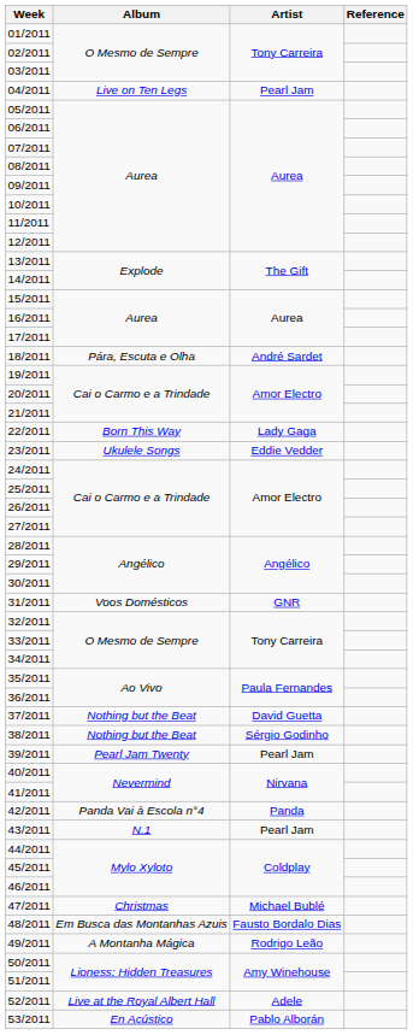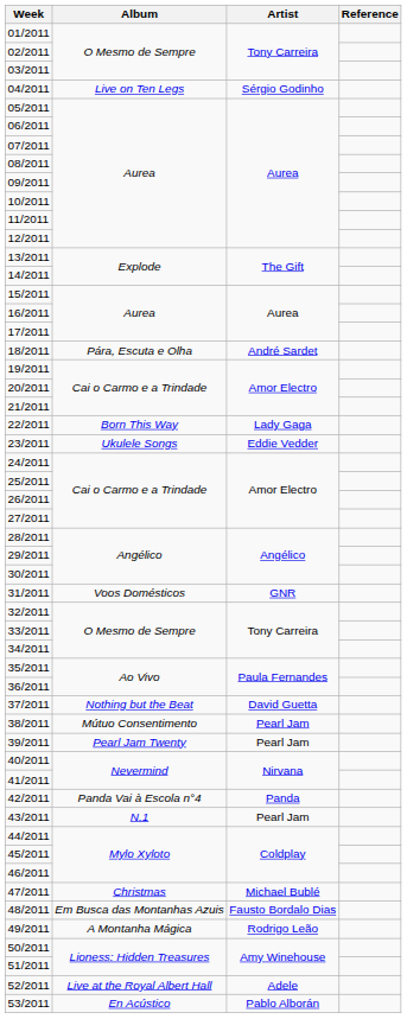04/2011 | Artist: Pearl Jam -> Sérgio Godinho
38/2011 | Album: Nothing but the Beat -> Mútuo Consentimento
38/2011 | Artist: Sérgio Godinho -> Pearl Jam
